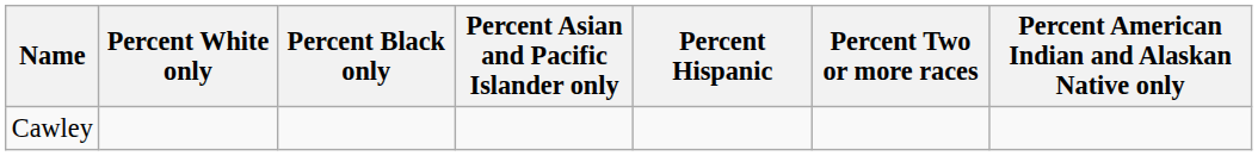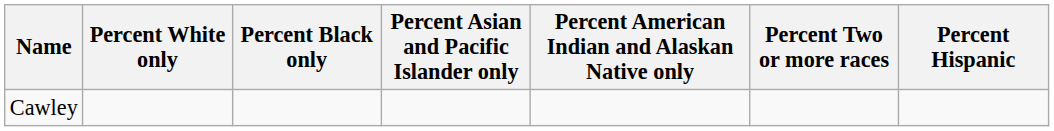columns swapped: Percent American Indian and Alaskan Native only <-> Percent Hispanic
